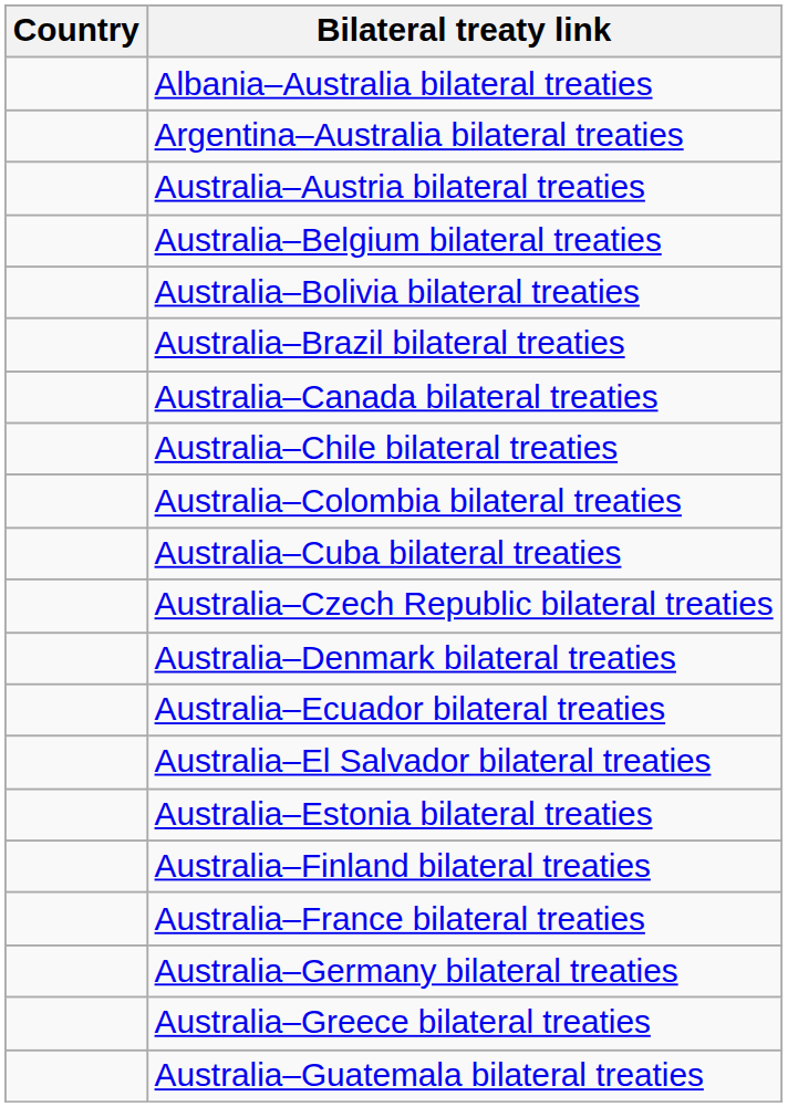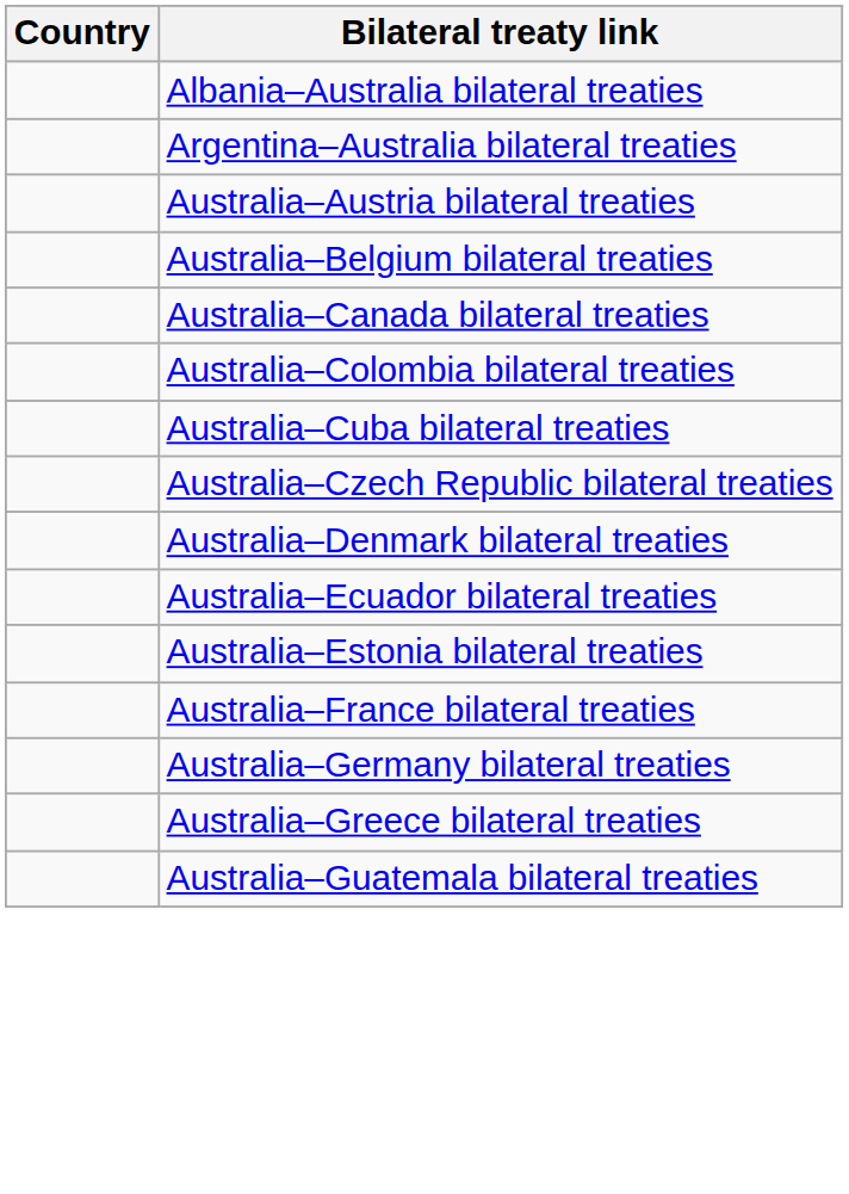- row: Australia–Bolivia bilateral treaties
- row: Australia–Brazil bilateral treaties
- row: Australia–Chile bilateral treaties
- row: Australia–El Salvador bilateral treaties
- row: Australia–Finland bilateral treaties
